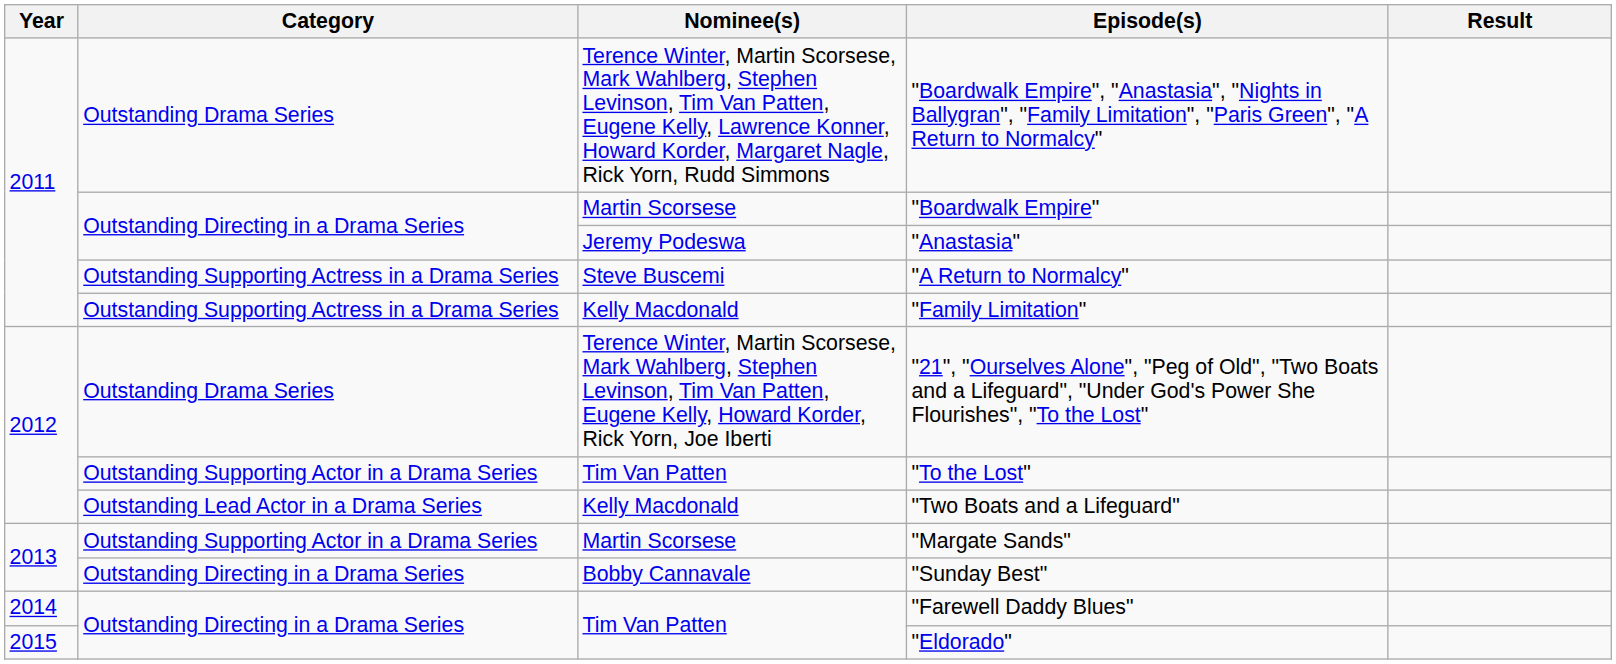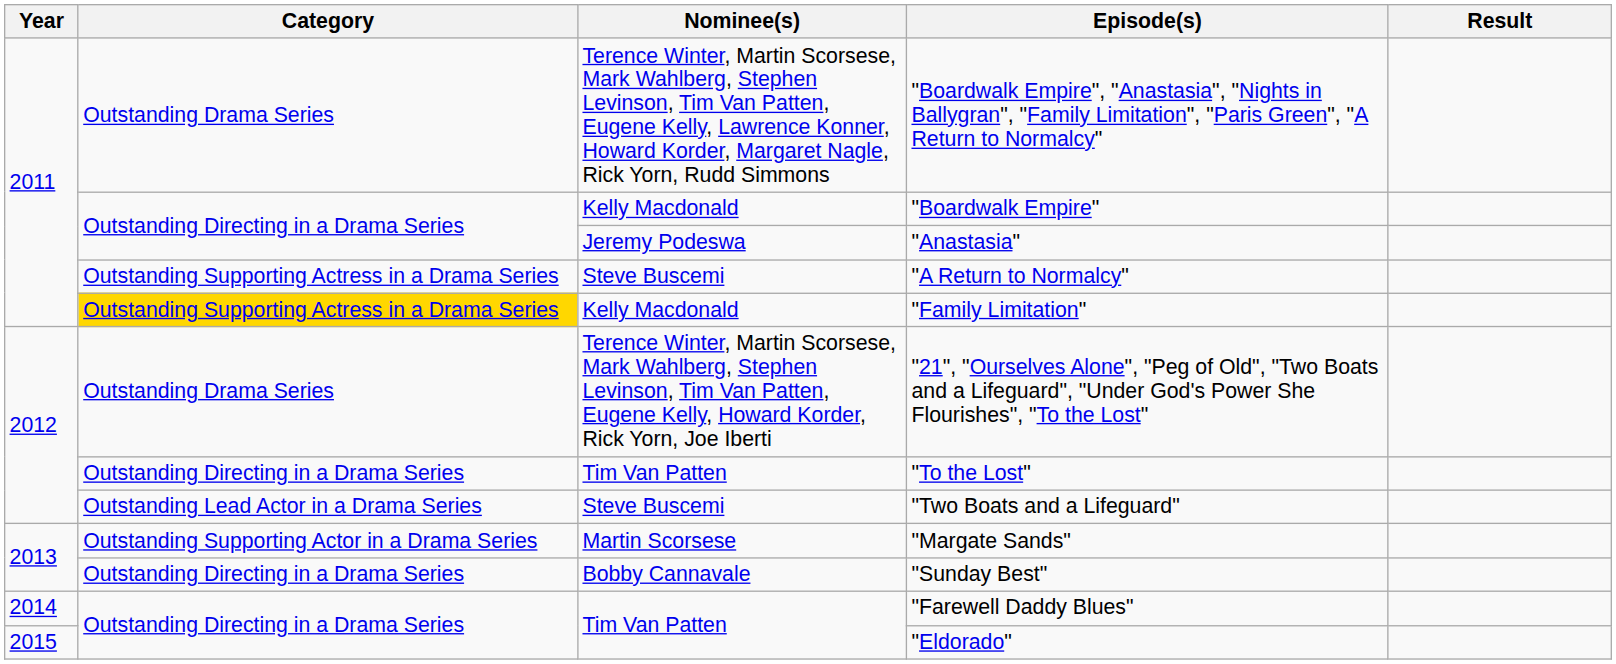"Boardwalk Empire" | Nominee(s): Martin Scorsese -> Kelly Macdonald
"Family Limitation" | Category: no background -> gold background
"To the Lost" | Category: Outstanding Supporting Actor in a Drama Series -> Outstanding Directing in a Drama Series
"Two Boats and a Lifeguard" | Nominee(s): Kelly Macdonald -> Steve Buscemi
